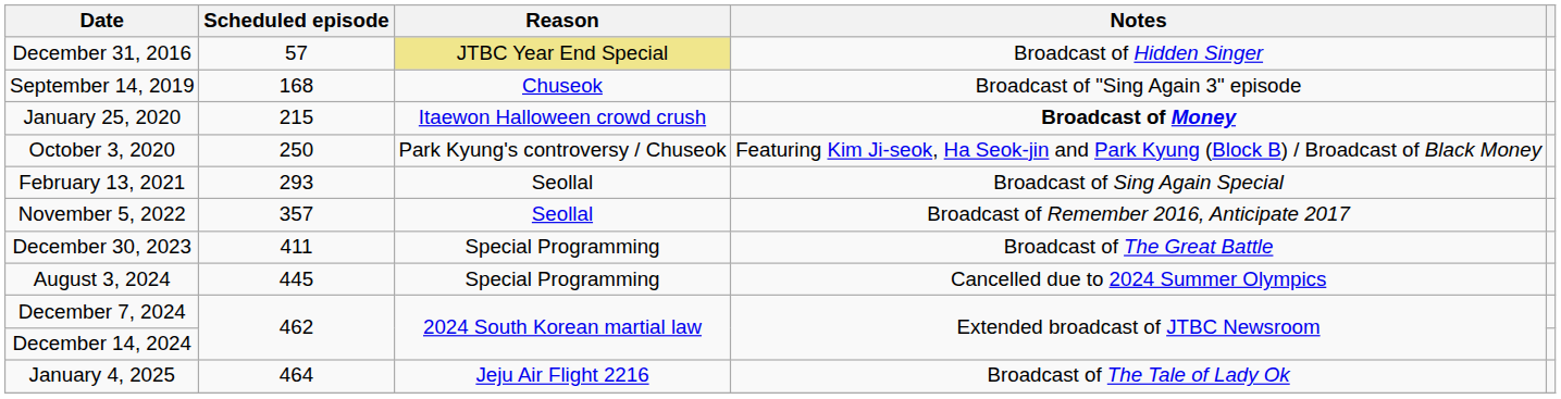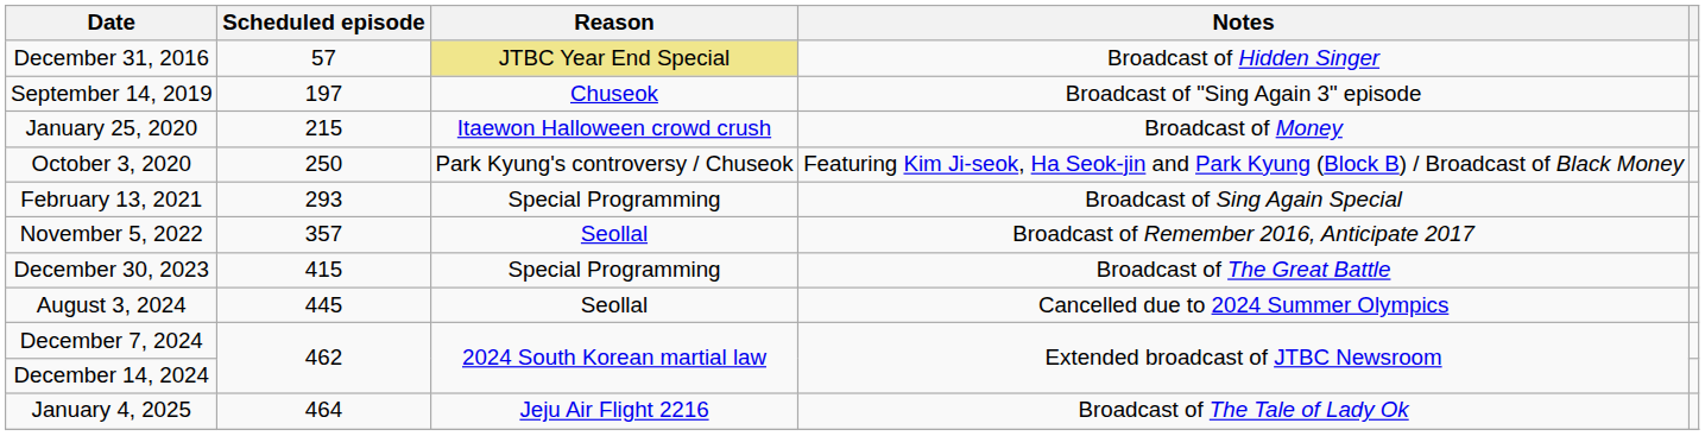September 14, 2019 | Scheduled episode: 168 -> 197
January 25, 2020 | Notes: bold -> normal
February 13, 2021 | Reason: Seollal -> Special Programming
December 30, 2023 | Scheduled episode: 411 -> 415
August 3, 2024 | Reason: Special Programming -> Seollal
